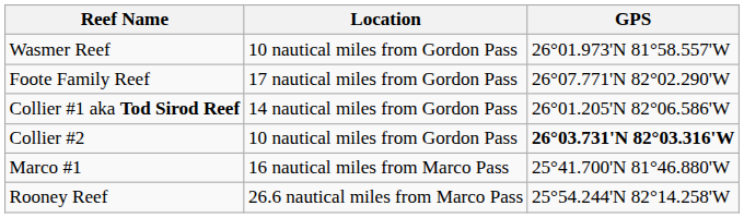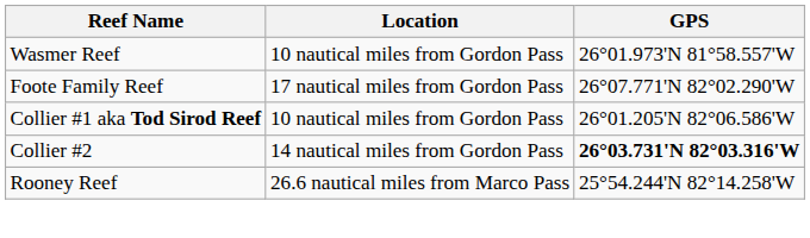Collier #1 aka Tod Sirod Reef | Location: 14 nautical miles from Gordon Pass -> 10 nautical miles from Gordon Pass
Collier #2 | Location: 10 nautical miles from Gordon Pass -> 14 nautical miles from Gordon Pass
- row: Marco #1 | 16 nautical miles from Marco Pass | 25°41.700'N 81°46.880'W
